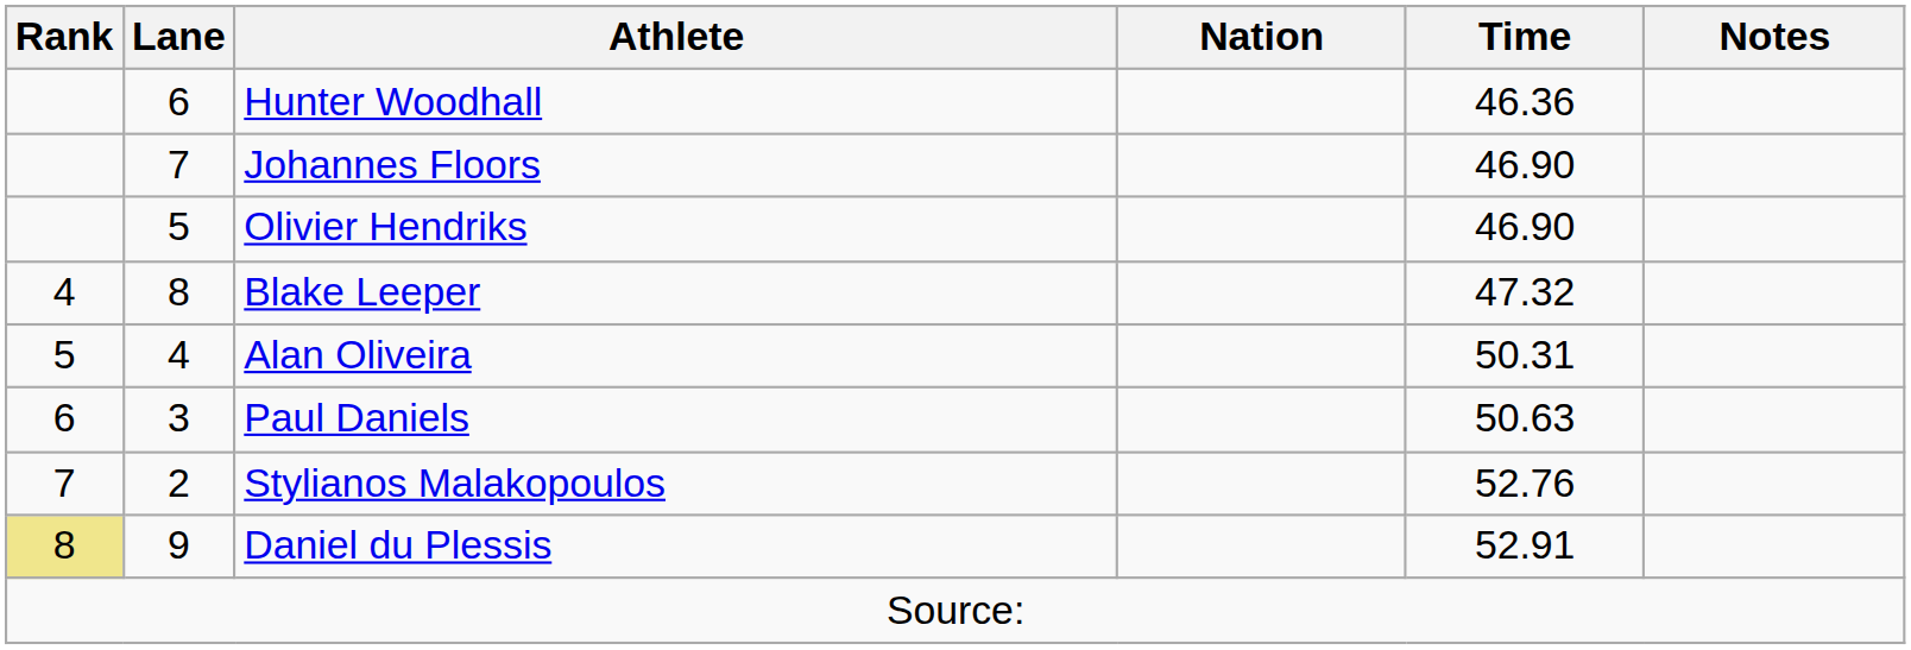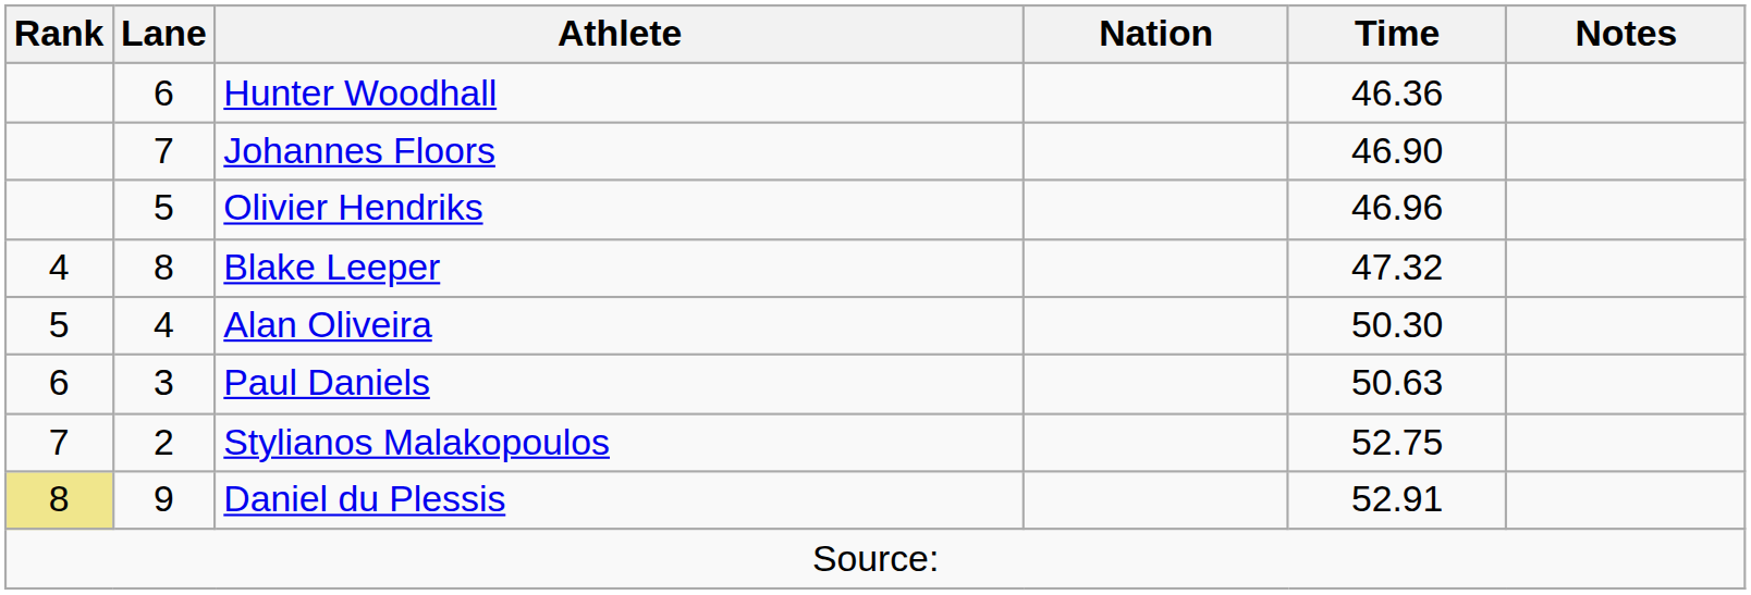Olivier Hendriks | Time: 46.90 -> 46.96
Alan Oliveira | Time: 50.31 -> 50.30
Stylianos Malakopoulos | Time: 52.76 -> 52.75
